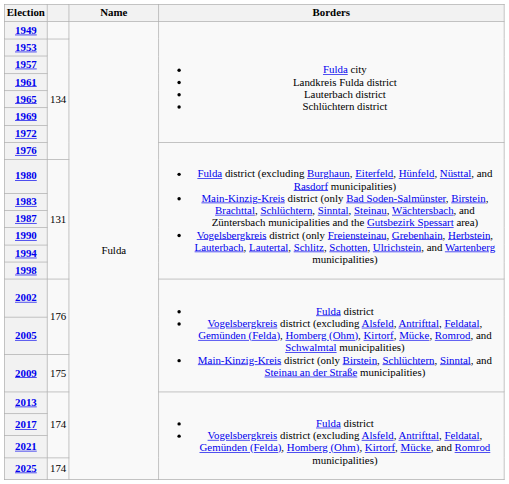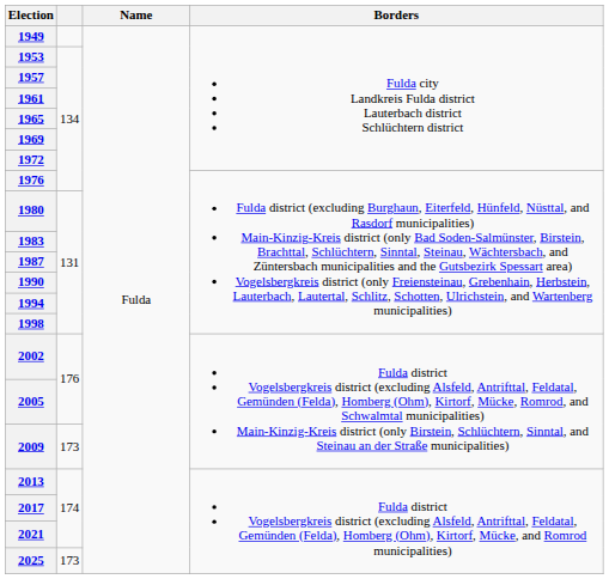2009 | column 2: 175 -> 173
2025 | column 2: 174 -> 173
